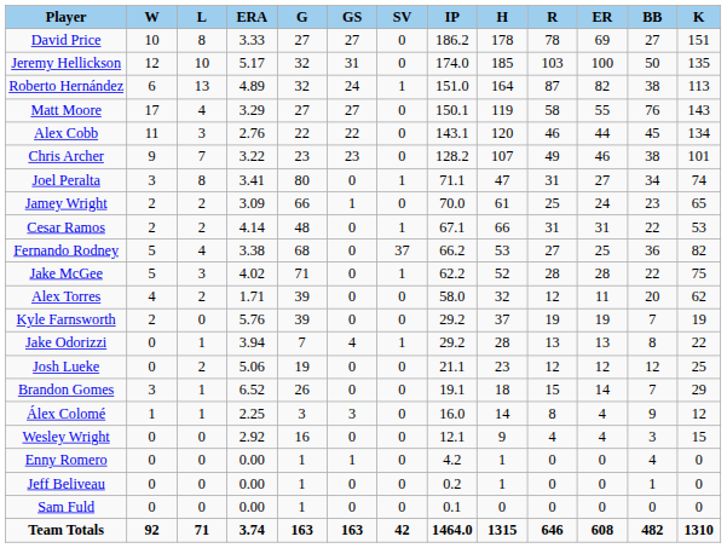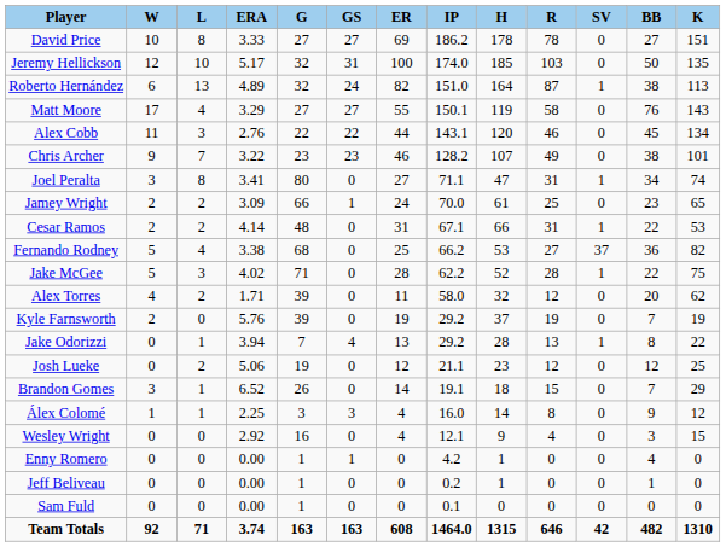columns swapped: SV <-> ER
